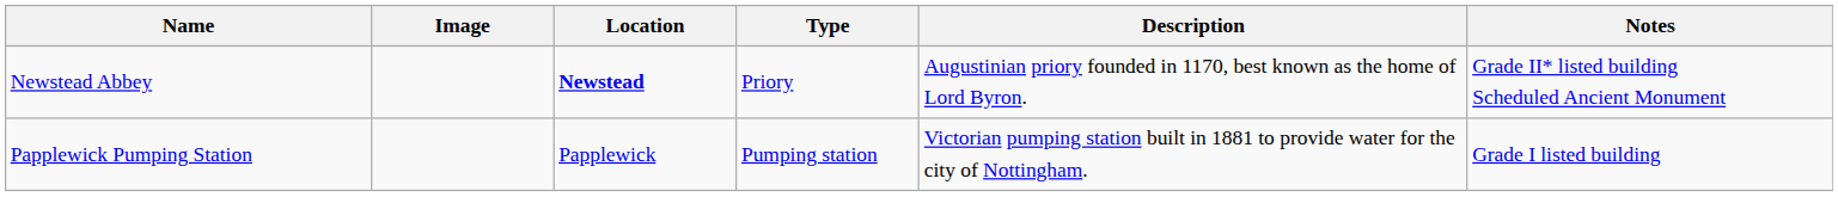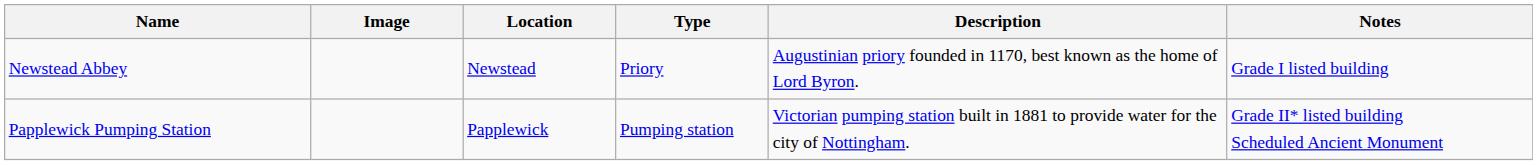Newstead Abbey | Location: bold -> normal
Newstead Abbey | Notes: Grade II* listed building Scheduled Ancient Monument -> Grade I listed building
Papplewick Pumping Station | Notes: Grade I listed building -> Grade II* listed building Scheduled Ancient Monument
